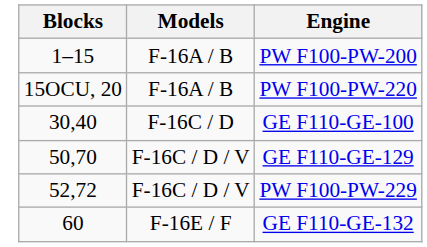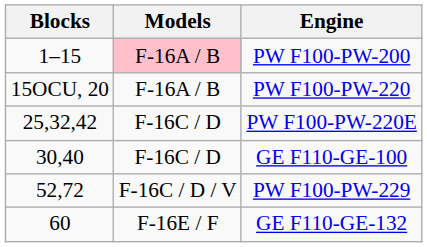PW F100-PW-200 | Models: no background -> pink background
+ row: 25,32,42 | F-16C / D | PW F100-PW-220E
- row: 50,70 | F-16C / D / V | GE F110-GE-129
